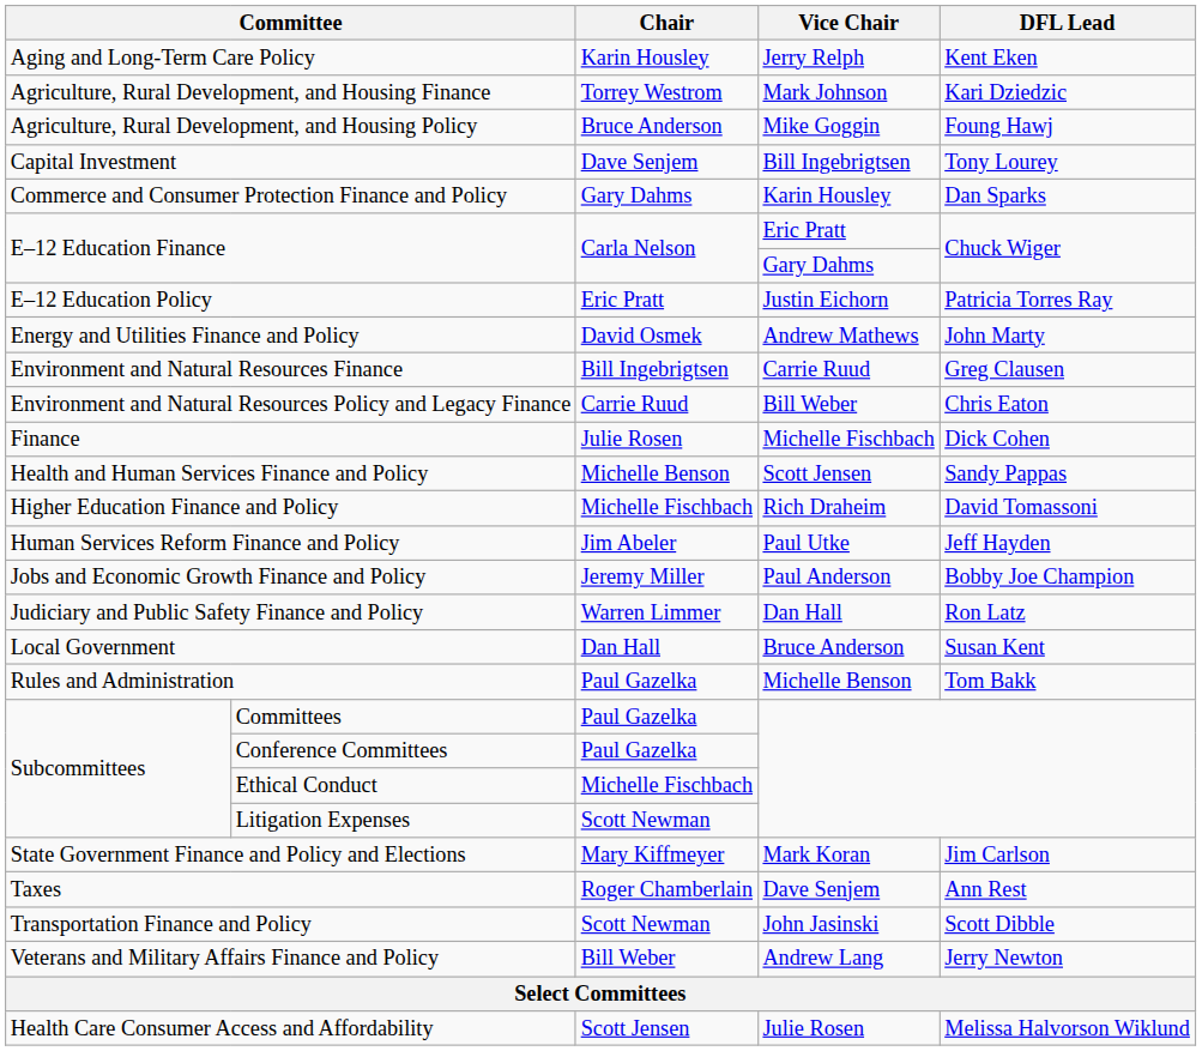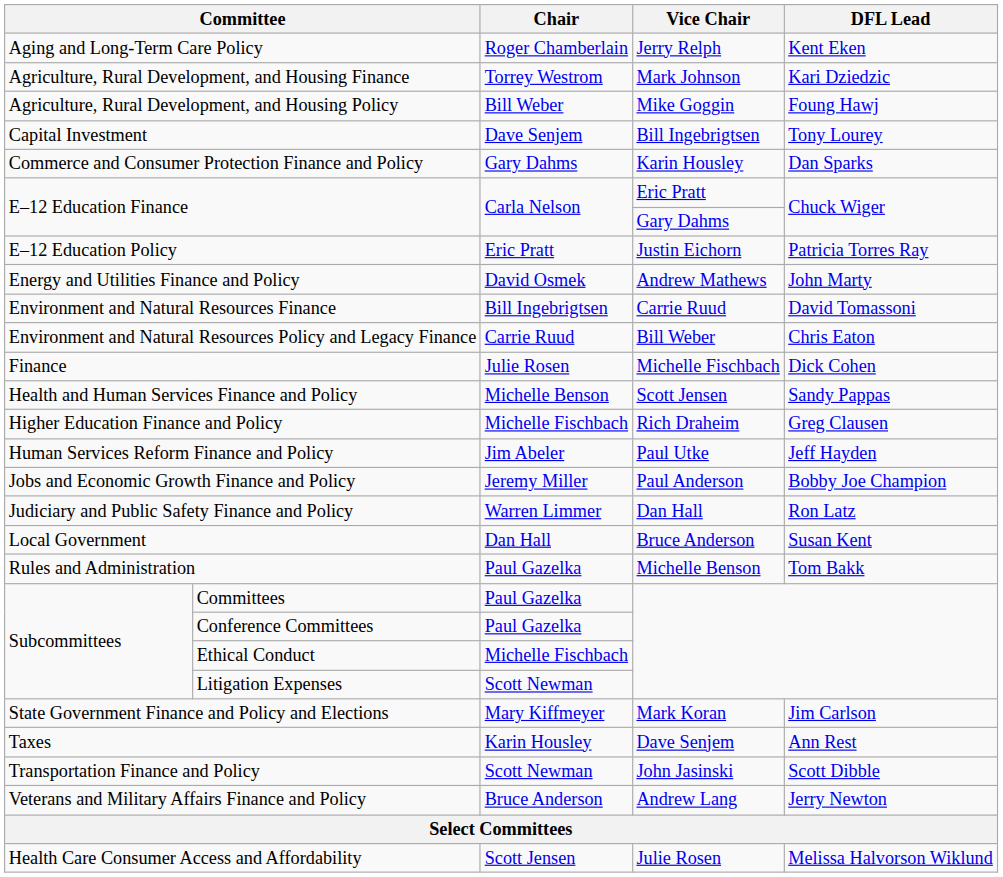Aging and Long-Term Care Policy | Chair: Karin Housley -> Roger Chamberlain
Agriculture, Rural Development, and Housing Policy | Chair: Bruce Anderson -> Bill Weber
Environment and Natural Resources Finance | DFL Lead: Greg Clausen -> David Tomassoni
Higher Education Finance and Policy | DFL Lead: David Tomassoni -> Greg Clausen
Taxes | Chair: Roger Chamberlain -> Karin Housley
Veterans and Military Affairs Finance and Policy | Chair: Bill Weber -> Bruce Anderson
